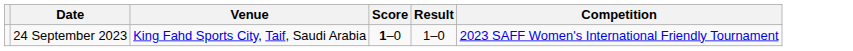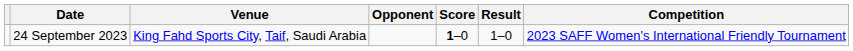+ column: Opponent
